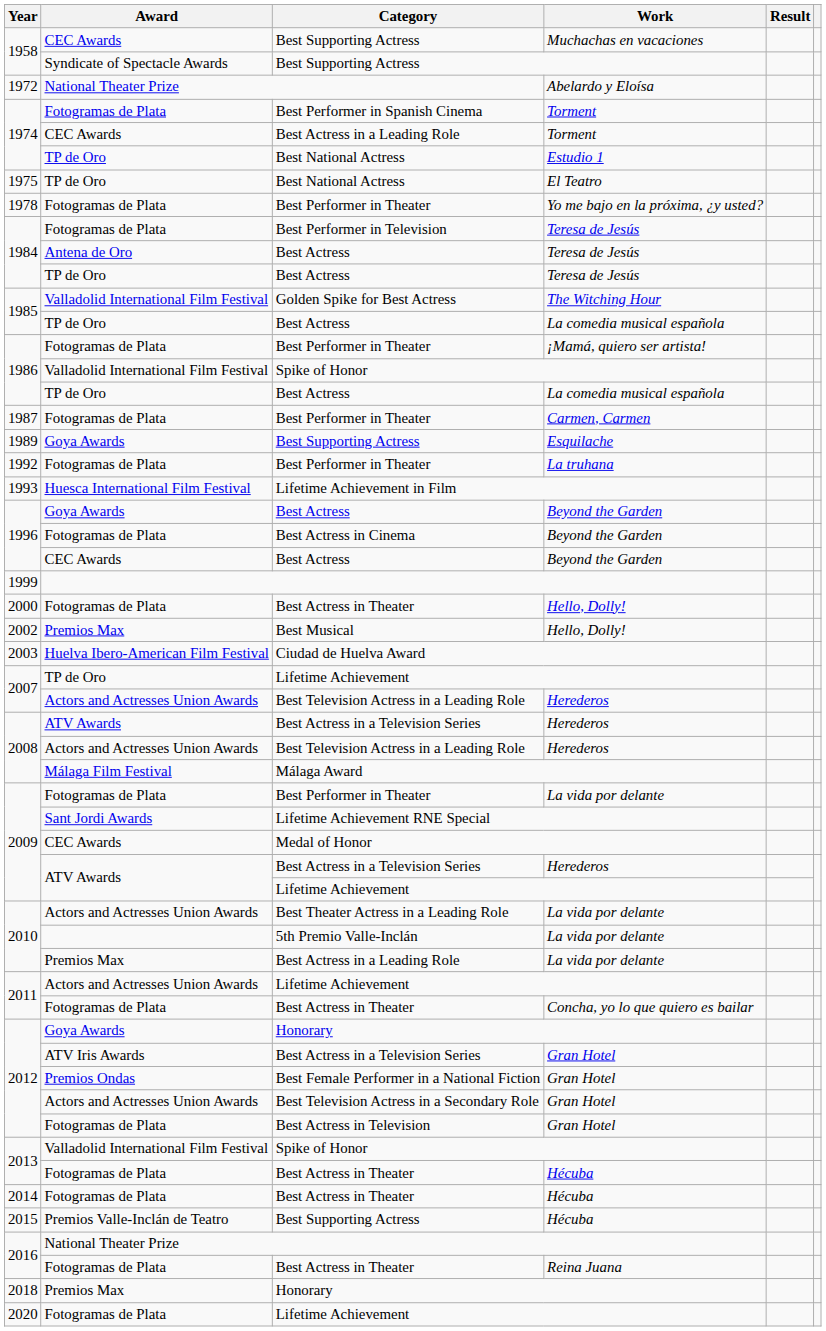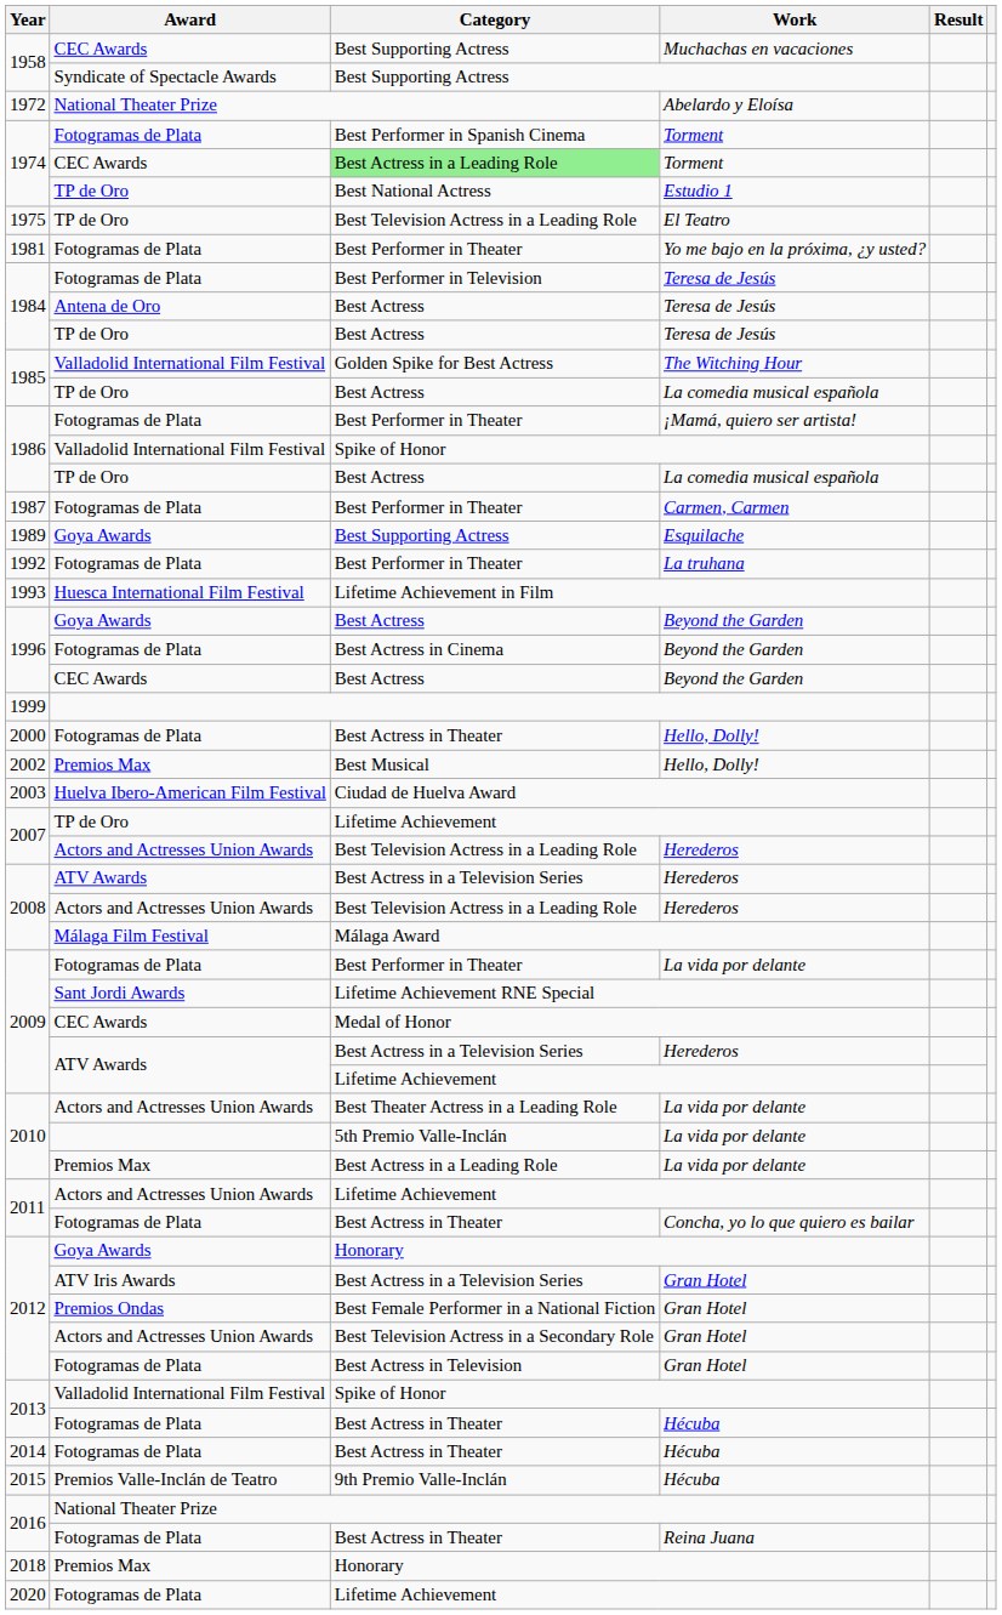CEC Awards / Torment | Category: no background -> lightgreen background
El Teatro | Category: Best National Actress -> Best Television Actress in a Leading Role
Yo me bajo en la próxima, ¿y usted? | Year: 1978 -> 1981
Premios Valle-Inclán de Teatro / Hécuba | Category: Best Supporting Actress -> 9th Premio Valle-Inclán
